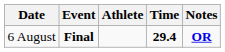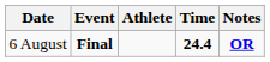6 August | Time: 29.4 -> 24.4
